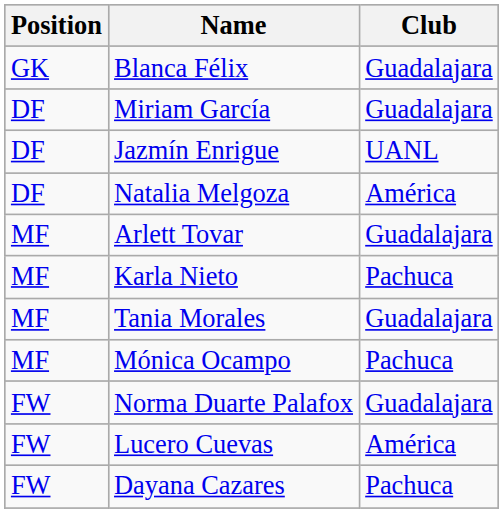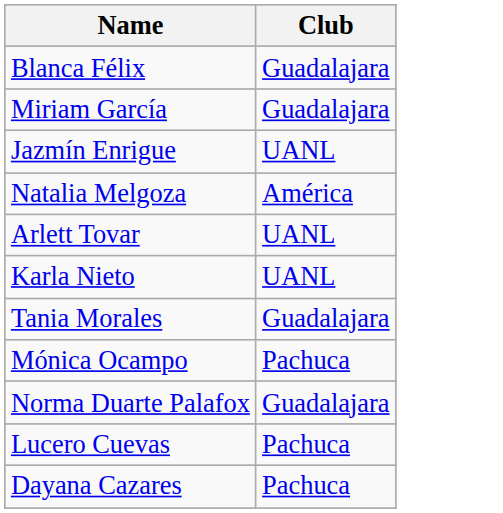- column: Position | GK | DF | DF | DF | MF | MF | MF | MF | FW | FW | FW
Arlett Tovar | Club: Guadalajara -> UANL
Karla Nieto | Club: Pachuca -> UANL
Lucero Cuevas | Club: América -> Pachuca
